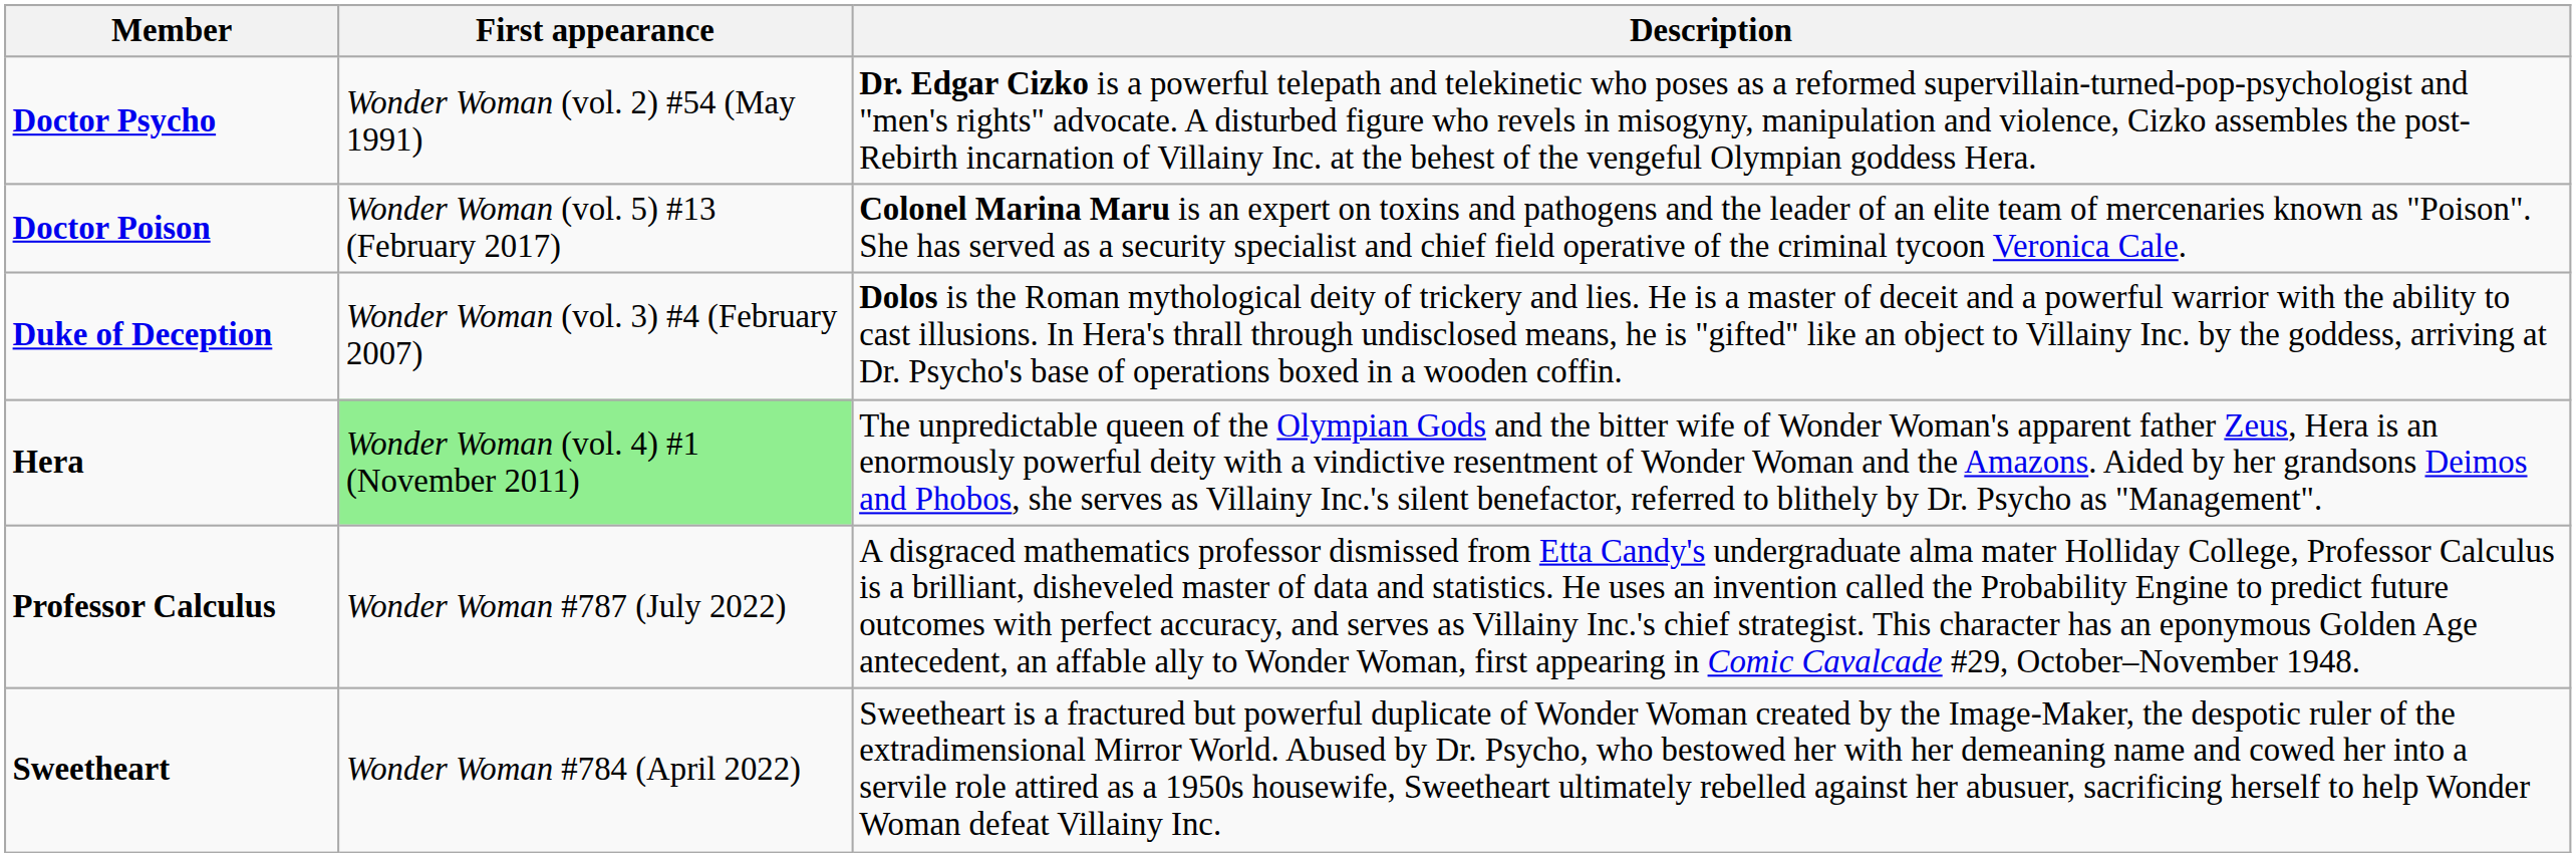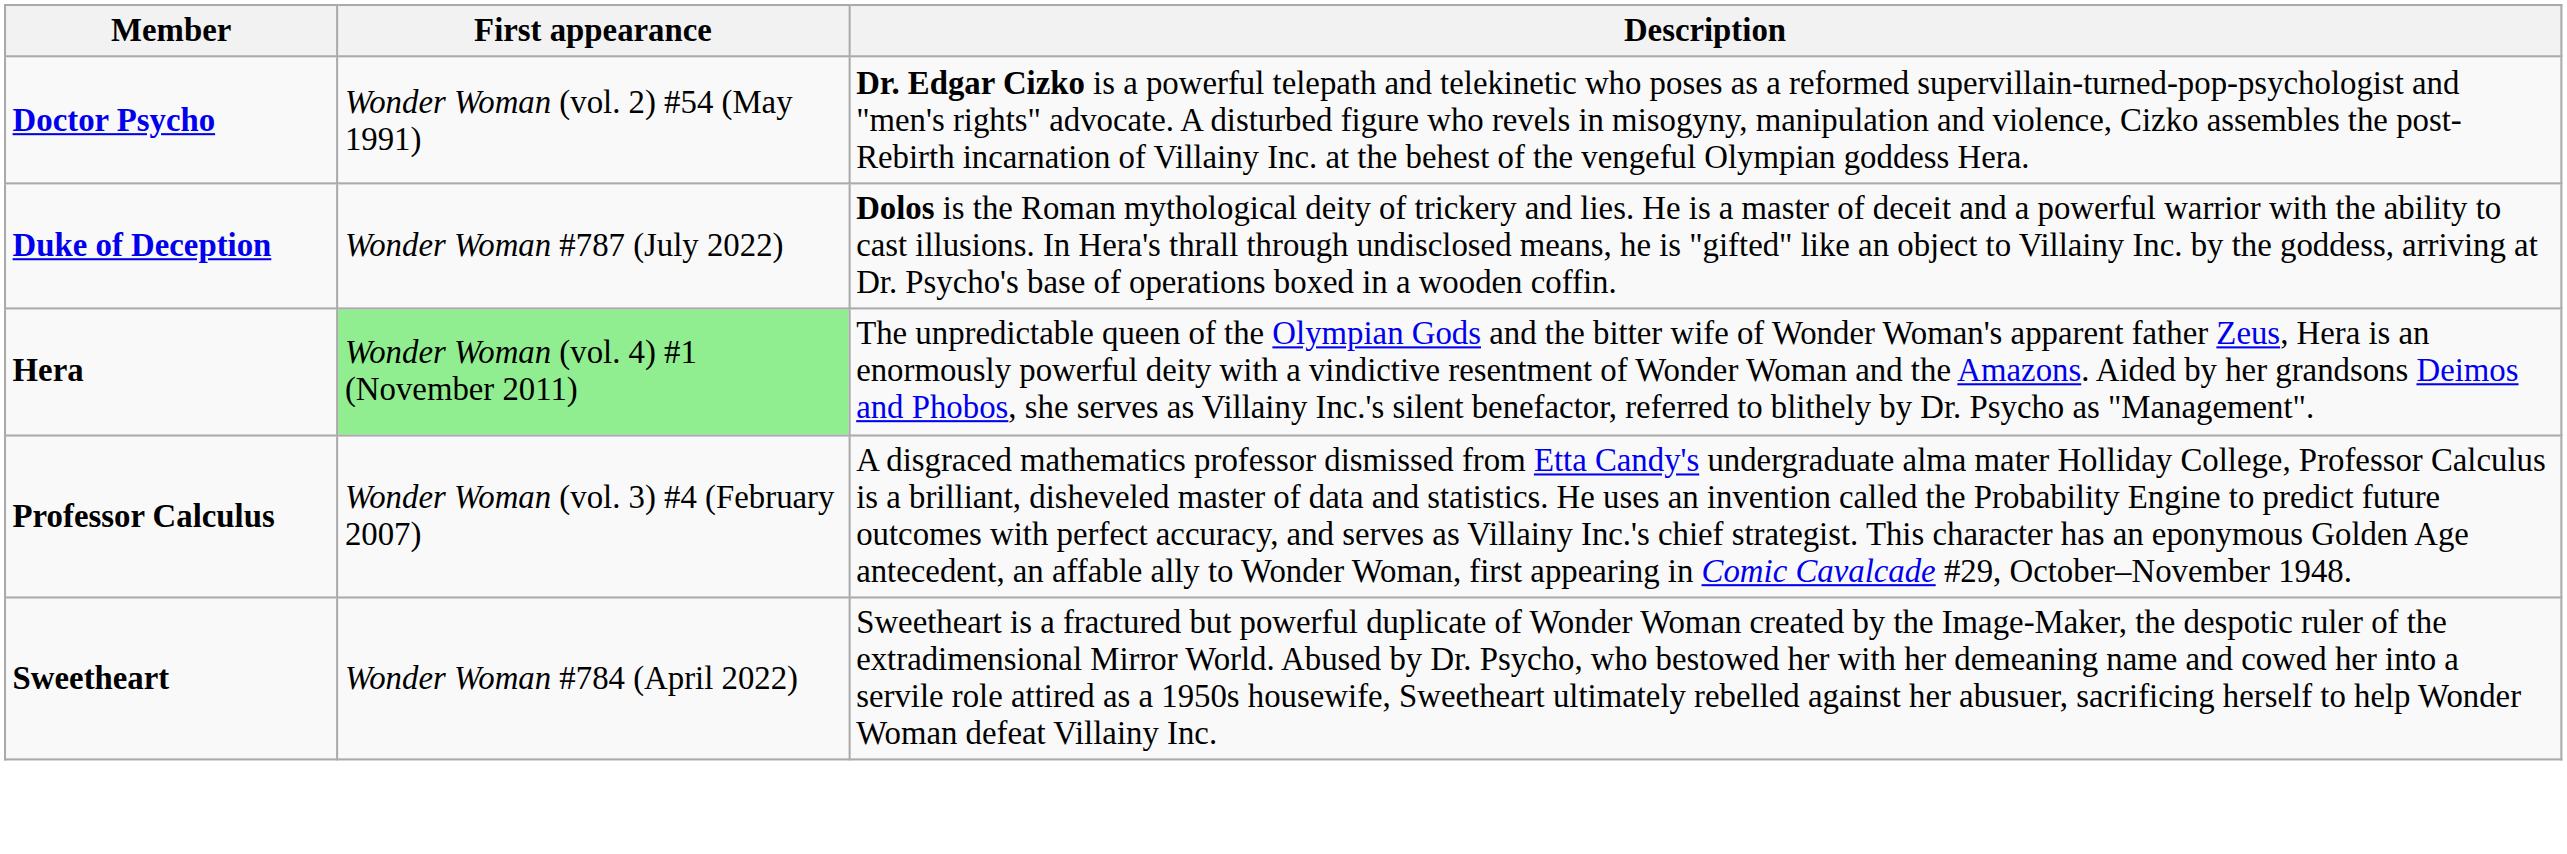- row: Doctor Poison | Wonder Woman (vol. 5) #13 (February 2017) | Colonel Marina Maru is an expert on toxins and pathogens and the leader of an elite team of mercenaries known as "Poison". She has served as a security specialist and chief field operative of the criminal tycoon Veronica Cale.
Duke of Deception | First appearance: Wonder Woman (vol. 3) #4 (February 2007) -> Wonder Woman #787 (July 2022)
Professor Calculus | First appearance: Wonder Woman #787 (July 2022) -> Wonder Woman (vol. 3) #4 (February 2007)
